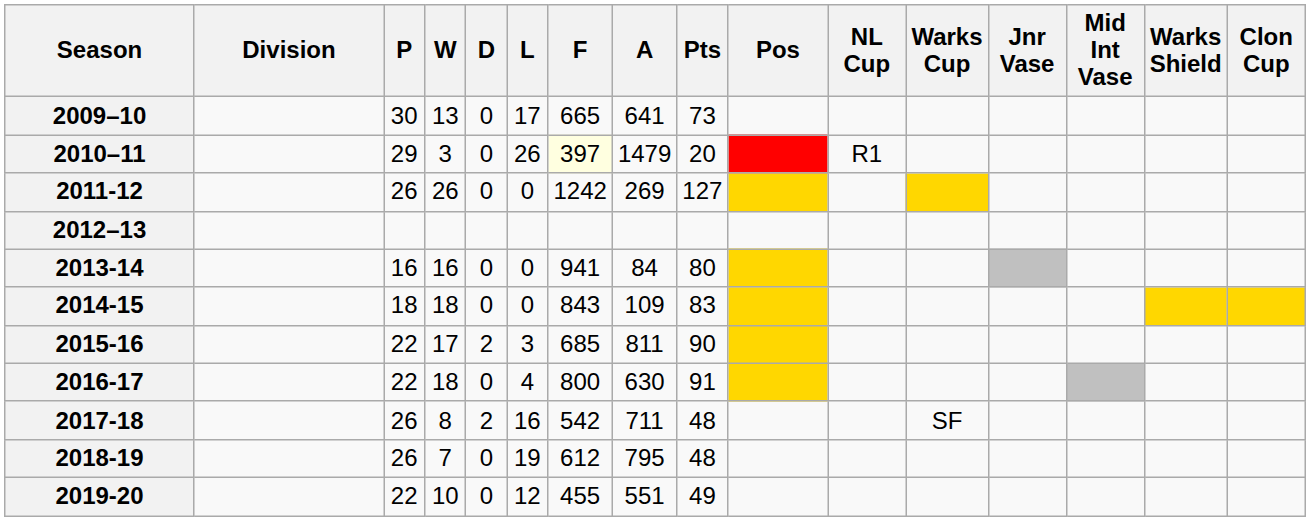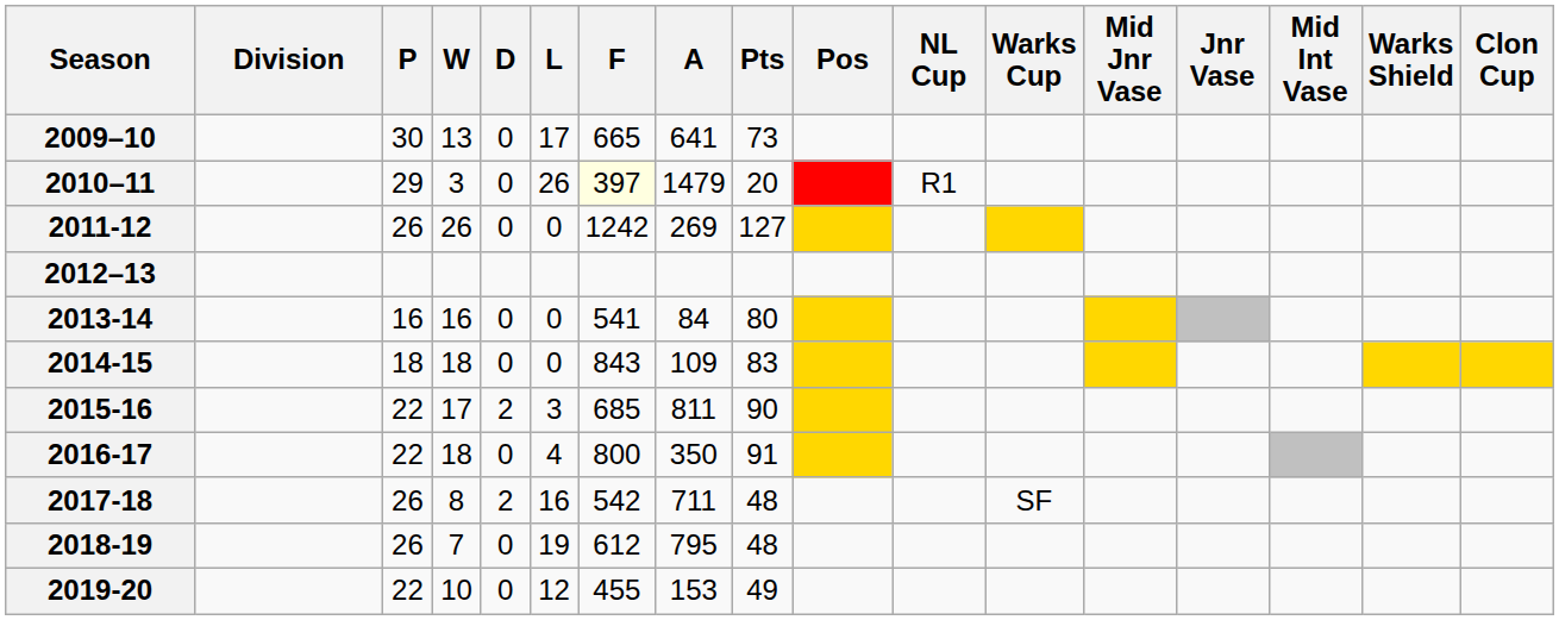+ column: Mid Jnr Vase
2013-14 | F: 941 -> 541
2016-17 | A: 630 -> 350
2019-20 | A: 551 -> 153
